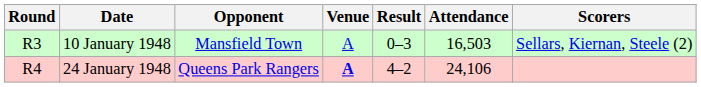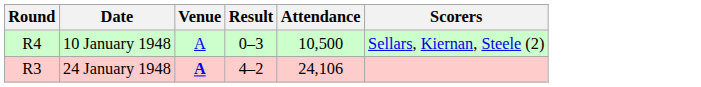- column: Opponent | Mansfield Town | Queens Park Rangers
10 January 1948 | Round: R3 -> R4
10 January 1948 | Attendance: 16,503 -> 10,500
24 January 1948 | Round: R4 -> R3
